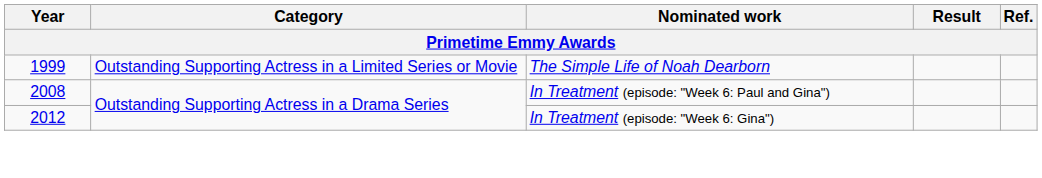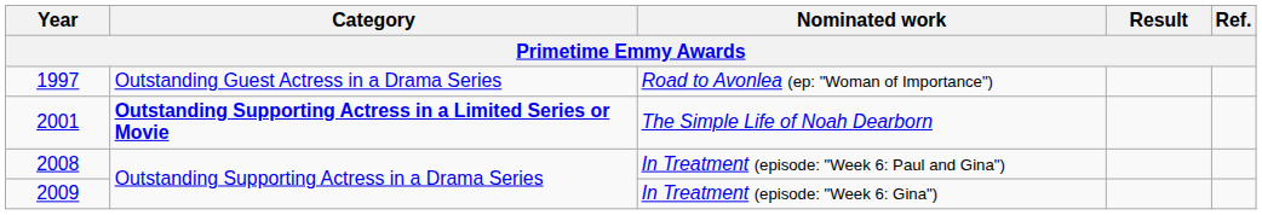+ row: 1997 | Outstanding Guest Actress in a Drama Series | Road to Avonlea (ep: "Woman of Importance")
The Simple Life of Noah Dearborn | Year: 1999 -> 2001
The Simple Life of Noah Dearborn | Category: normal -> bold
In Treatment (episode: "Week 6: Gina") | Year: 2012 -> 2009
